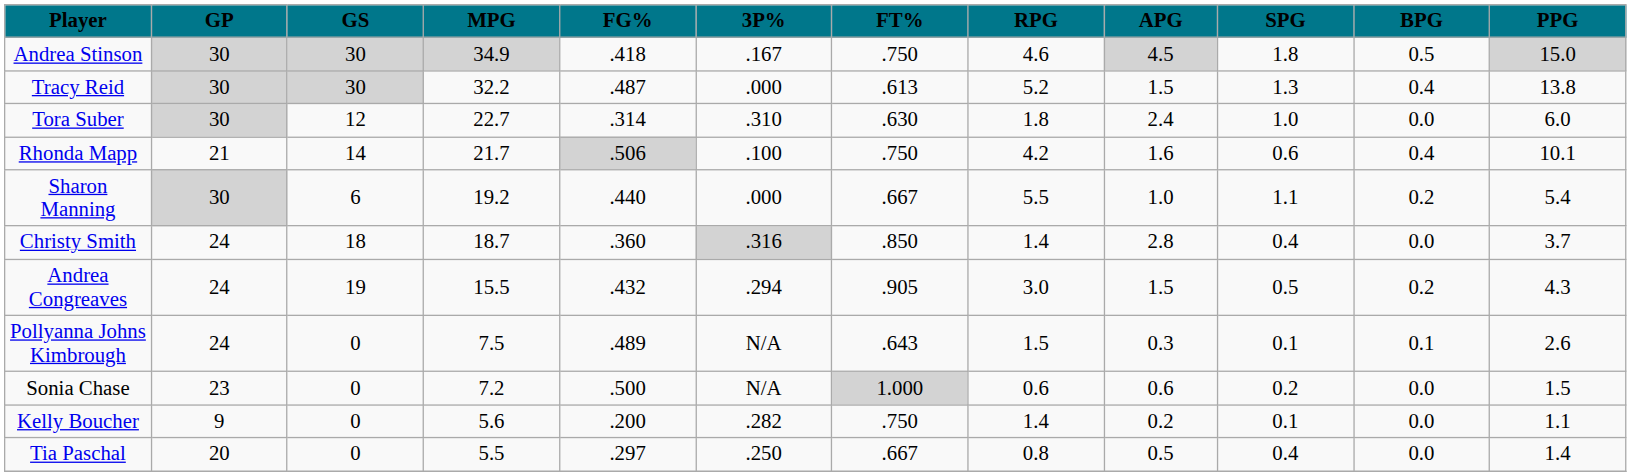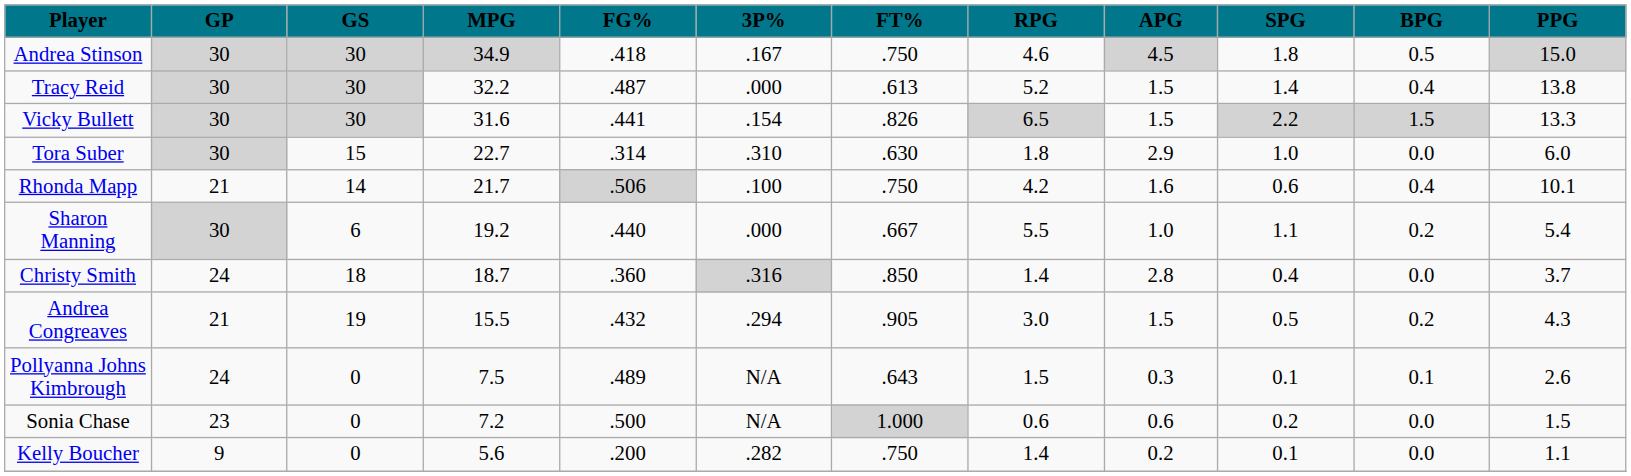Tracy Reid | SPG: 1.3 -> 1.4
+ row: Vicky Bullett | 30 | 30 | 31.6 | .441 | .154 | .826 | 6.5 | 1.5 | 2.2 | 1.5 | 13.3
Tora Suber | GS: 12 -> 15
Tora Suber | APG: 2.4 -> 2.9
Andrea Congreaves | GP: 24 -> 21
- row: Tia Paschal | 20 | 0 | 5.5 | .297 | .250 | .667 | 0.8 | 0.5 | 0.4 | 0.0 | 1.4
